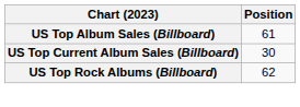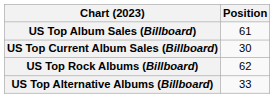+ row: US Top Alternative Albums (Billboard) | 33
